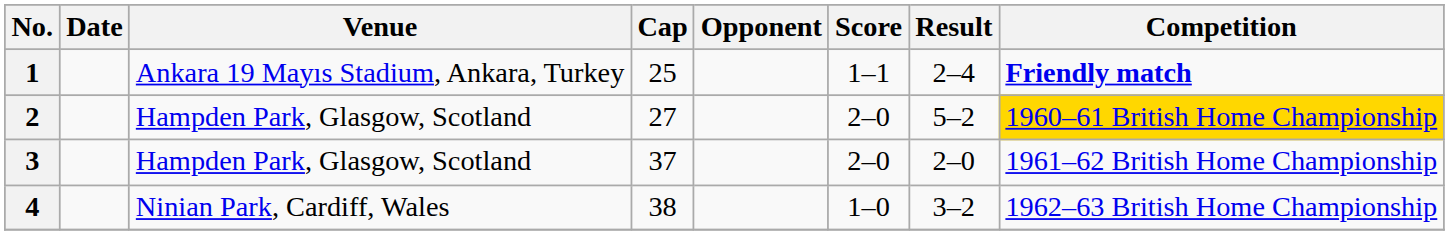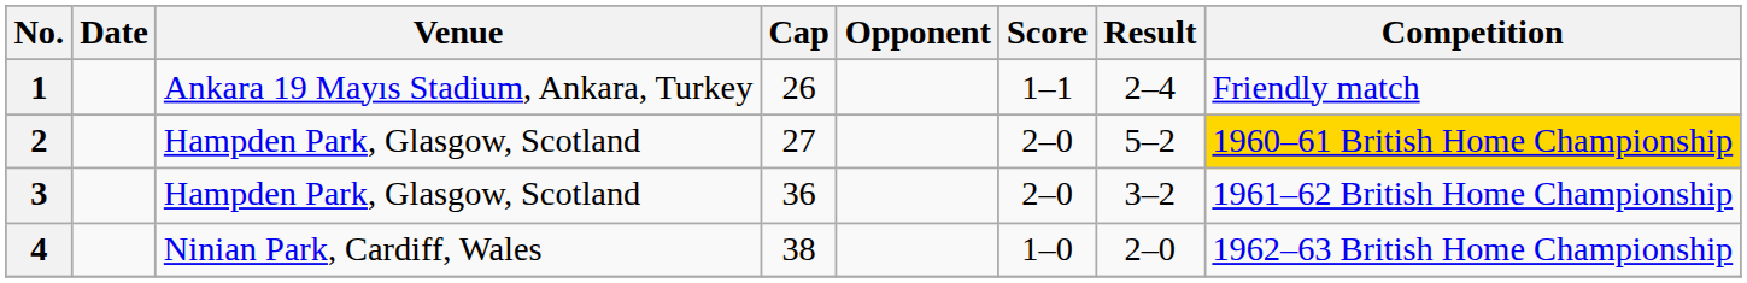1 | Cap: 25 -> 26
1 | Competition: bold -> normal
3 | Cap: 37 -> 36
3 | Result: 2–0 -> 3–2
4 | Result: 3–2 -> 2–0
